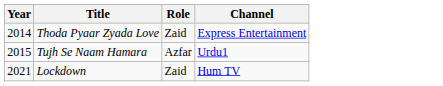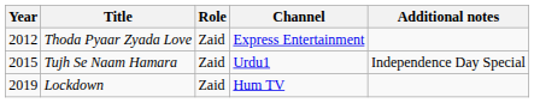+ column: Additional notes | Independence Day Special
Thoda Pyaar Zyada Love | Year: 2014 -> 2012
Tujh Se Naam Hamara | Role: Azfar -> Zaid
Lockdown | Year: 2021 -> 2019
